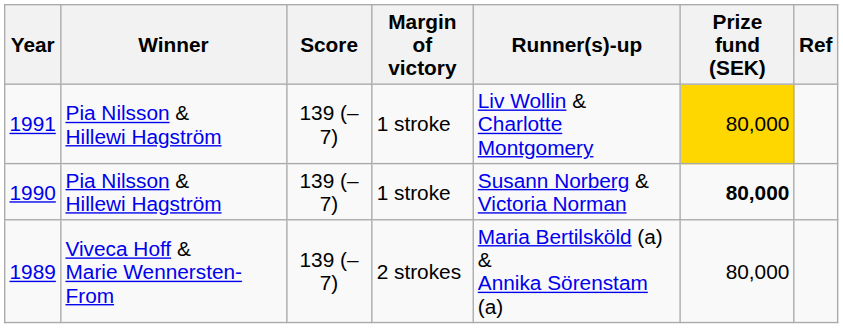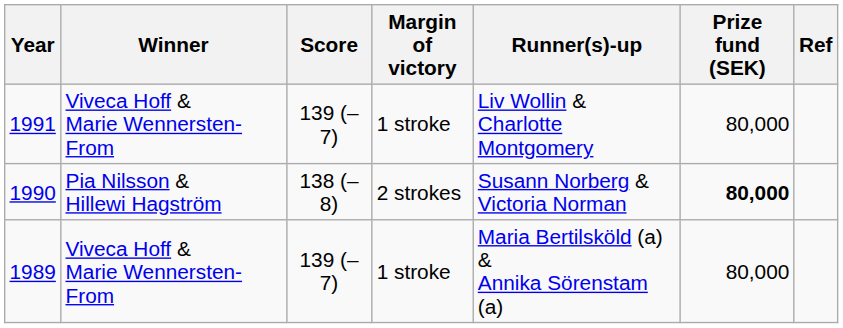1991 | Winner: Pia Nilsson & Hillewi Hagström -> Viveca Hoff & Marie Wennersten-From
1991 | Prize fund (SEK): gold background -> no background
1990 | Score: 139 (–7) -> 138 (–8)
1990 | Margin of victory: 1 stroke -> 2 strokes
1989 | Margin of victory: 2 strokes -> 1 stroke
